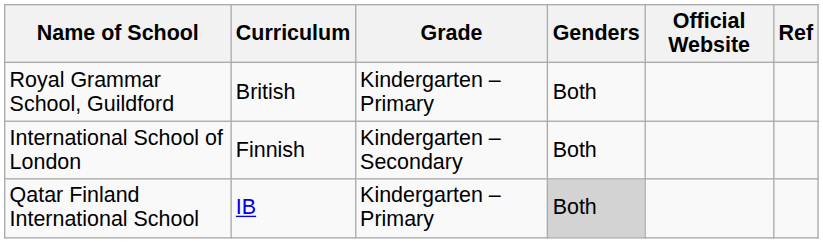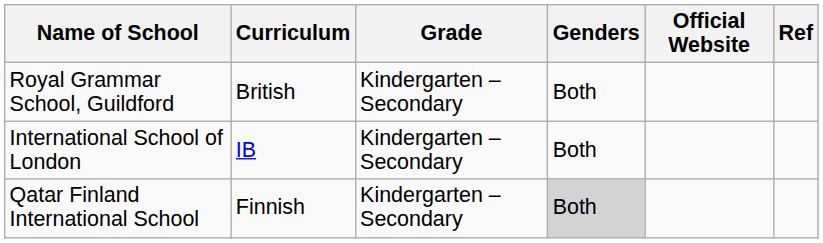Royal Grammar School, Guildford | Grade: Kindergarten – Primary -> Kindergarten – Secondary
International School of London | Curriculum: Finnish -> IB
Qatar Finland International School | Curriculum: IB -> Finnish
Qatar Finland International School | Grade: Kindergarten – Primary -> Kindergarten – Secondary
